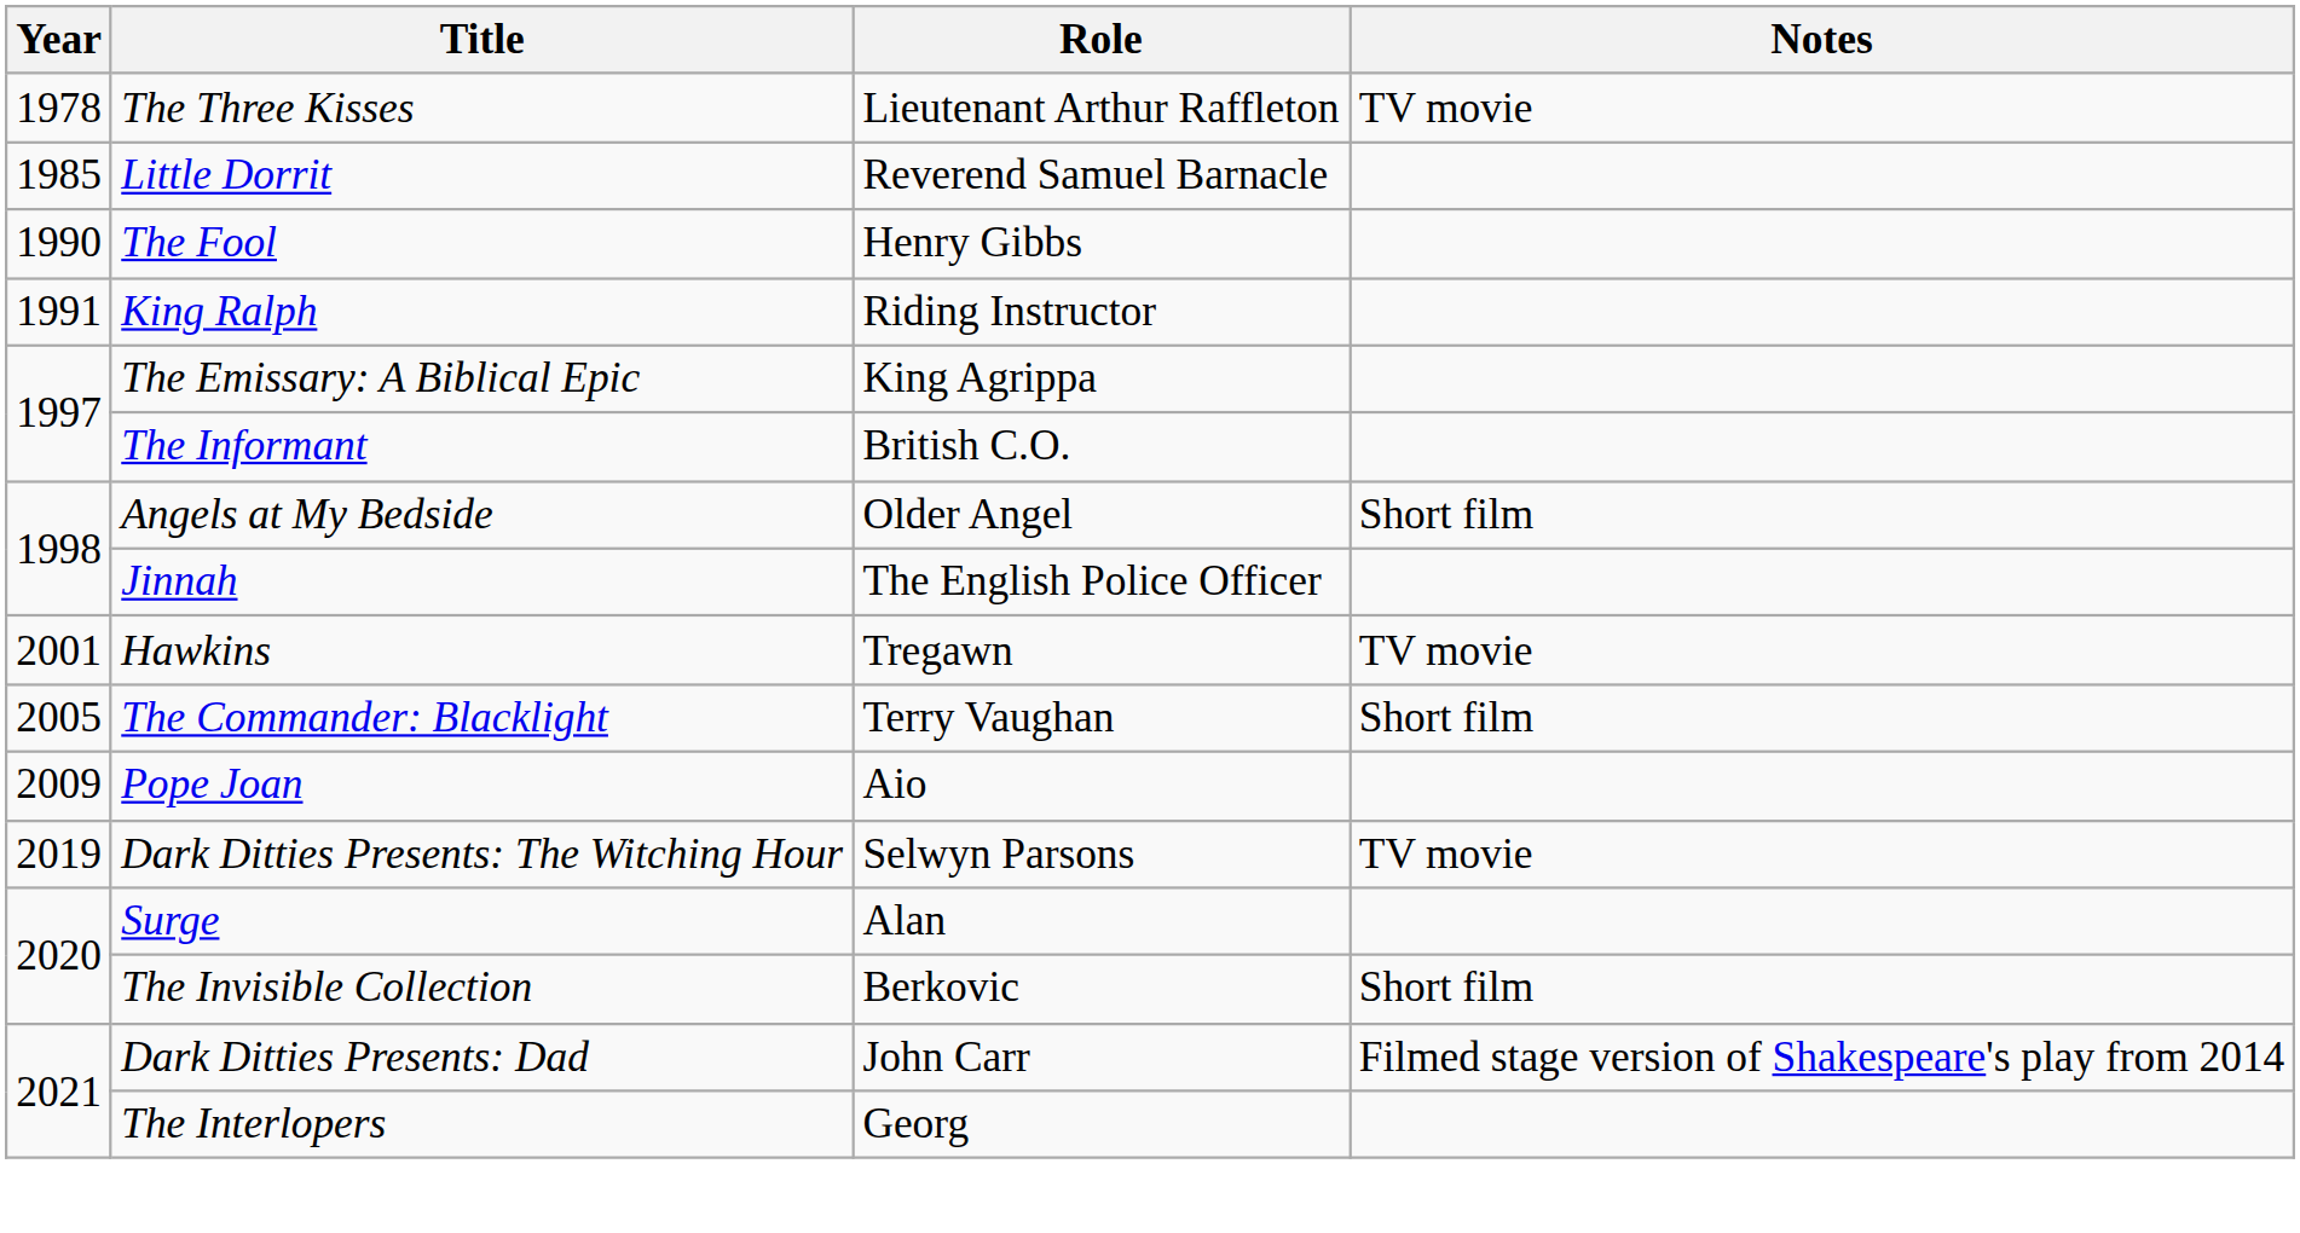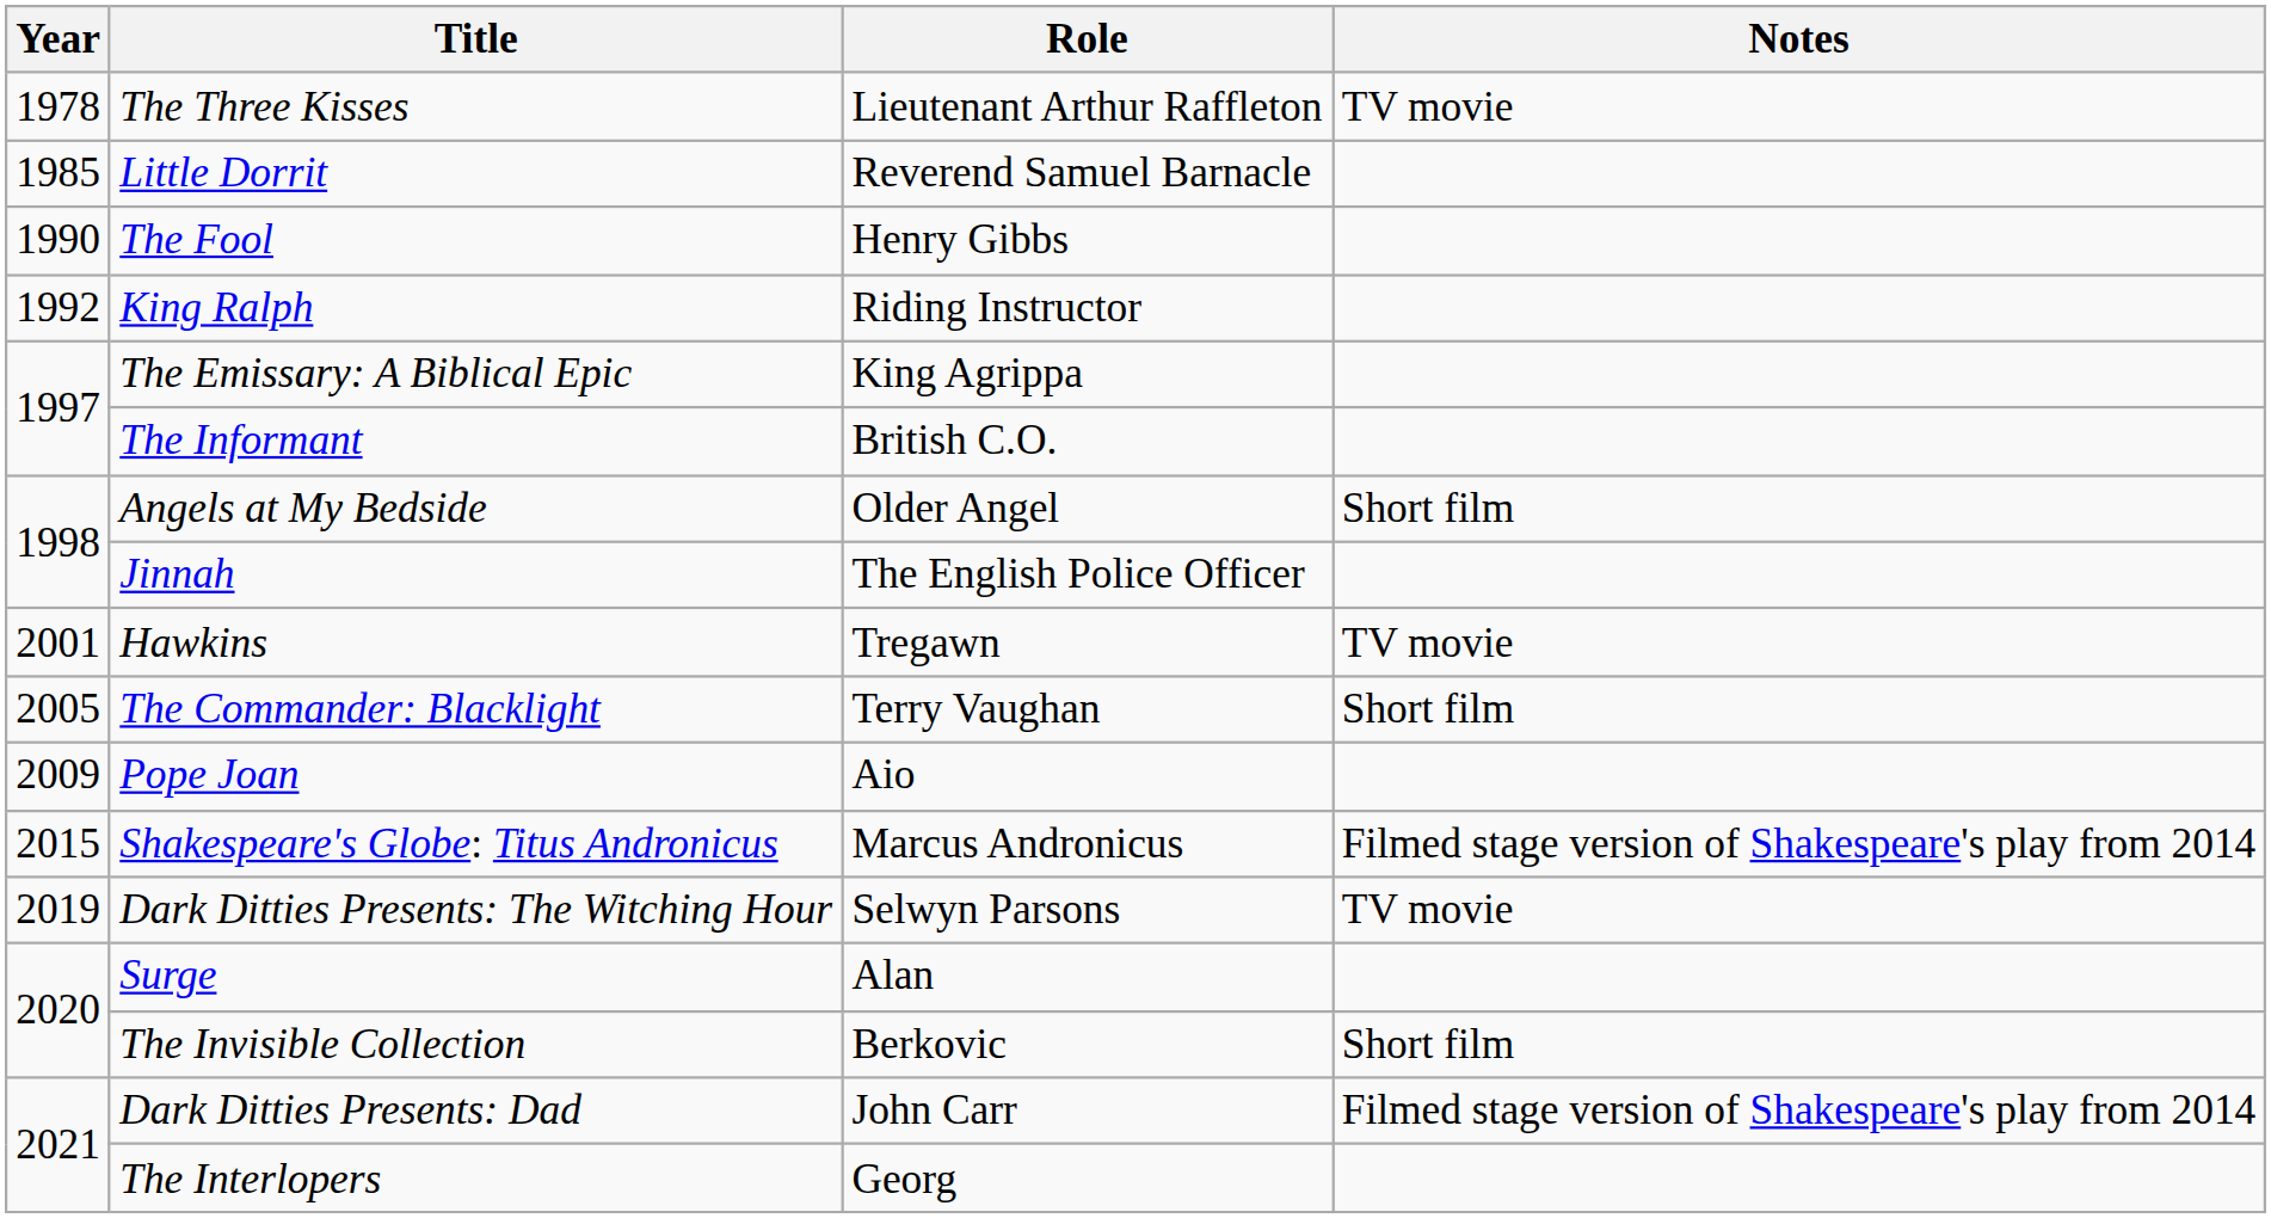King Ralph | Year: 1991 -> 1992
+ row: 2015 | Shakespeare's Globe: Titus Andronicus | Marcus Andronicus | Filmed stage version of Shakespeare's play from 2014
